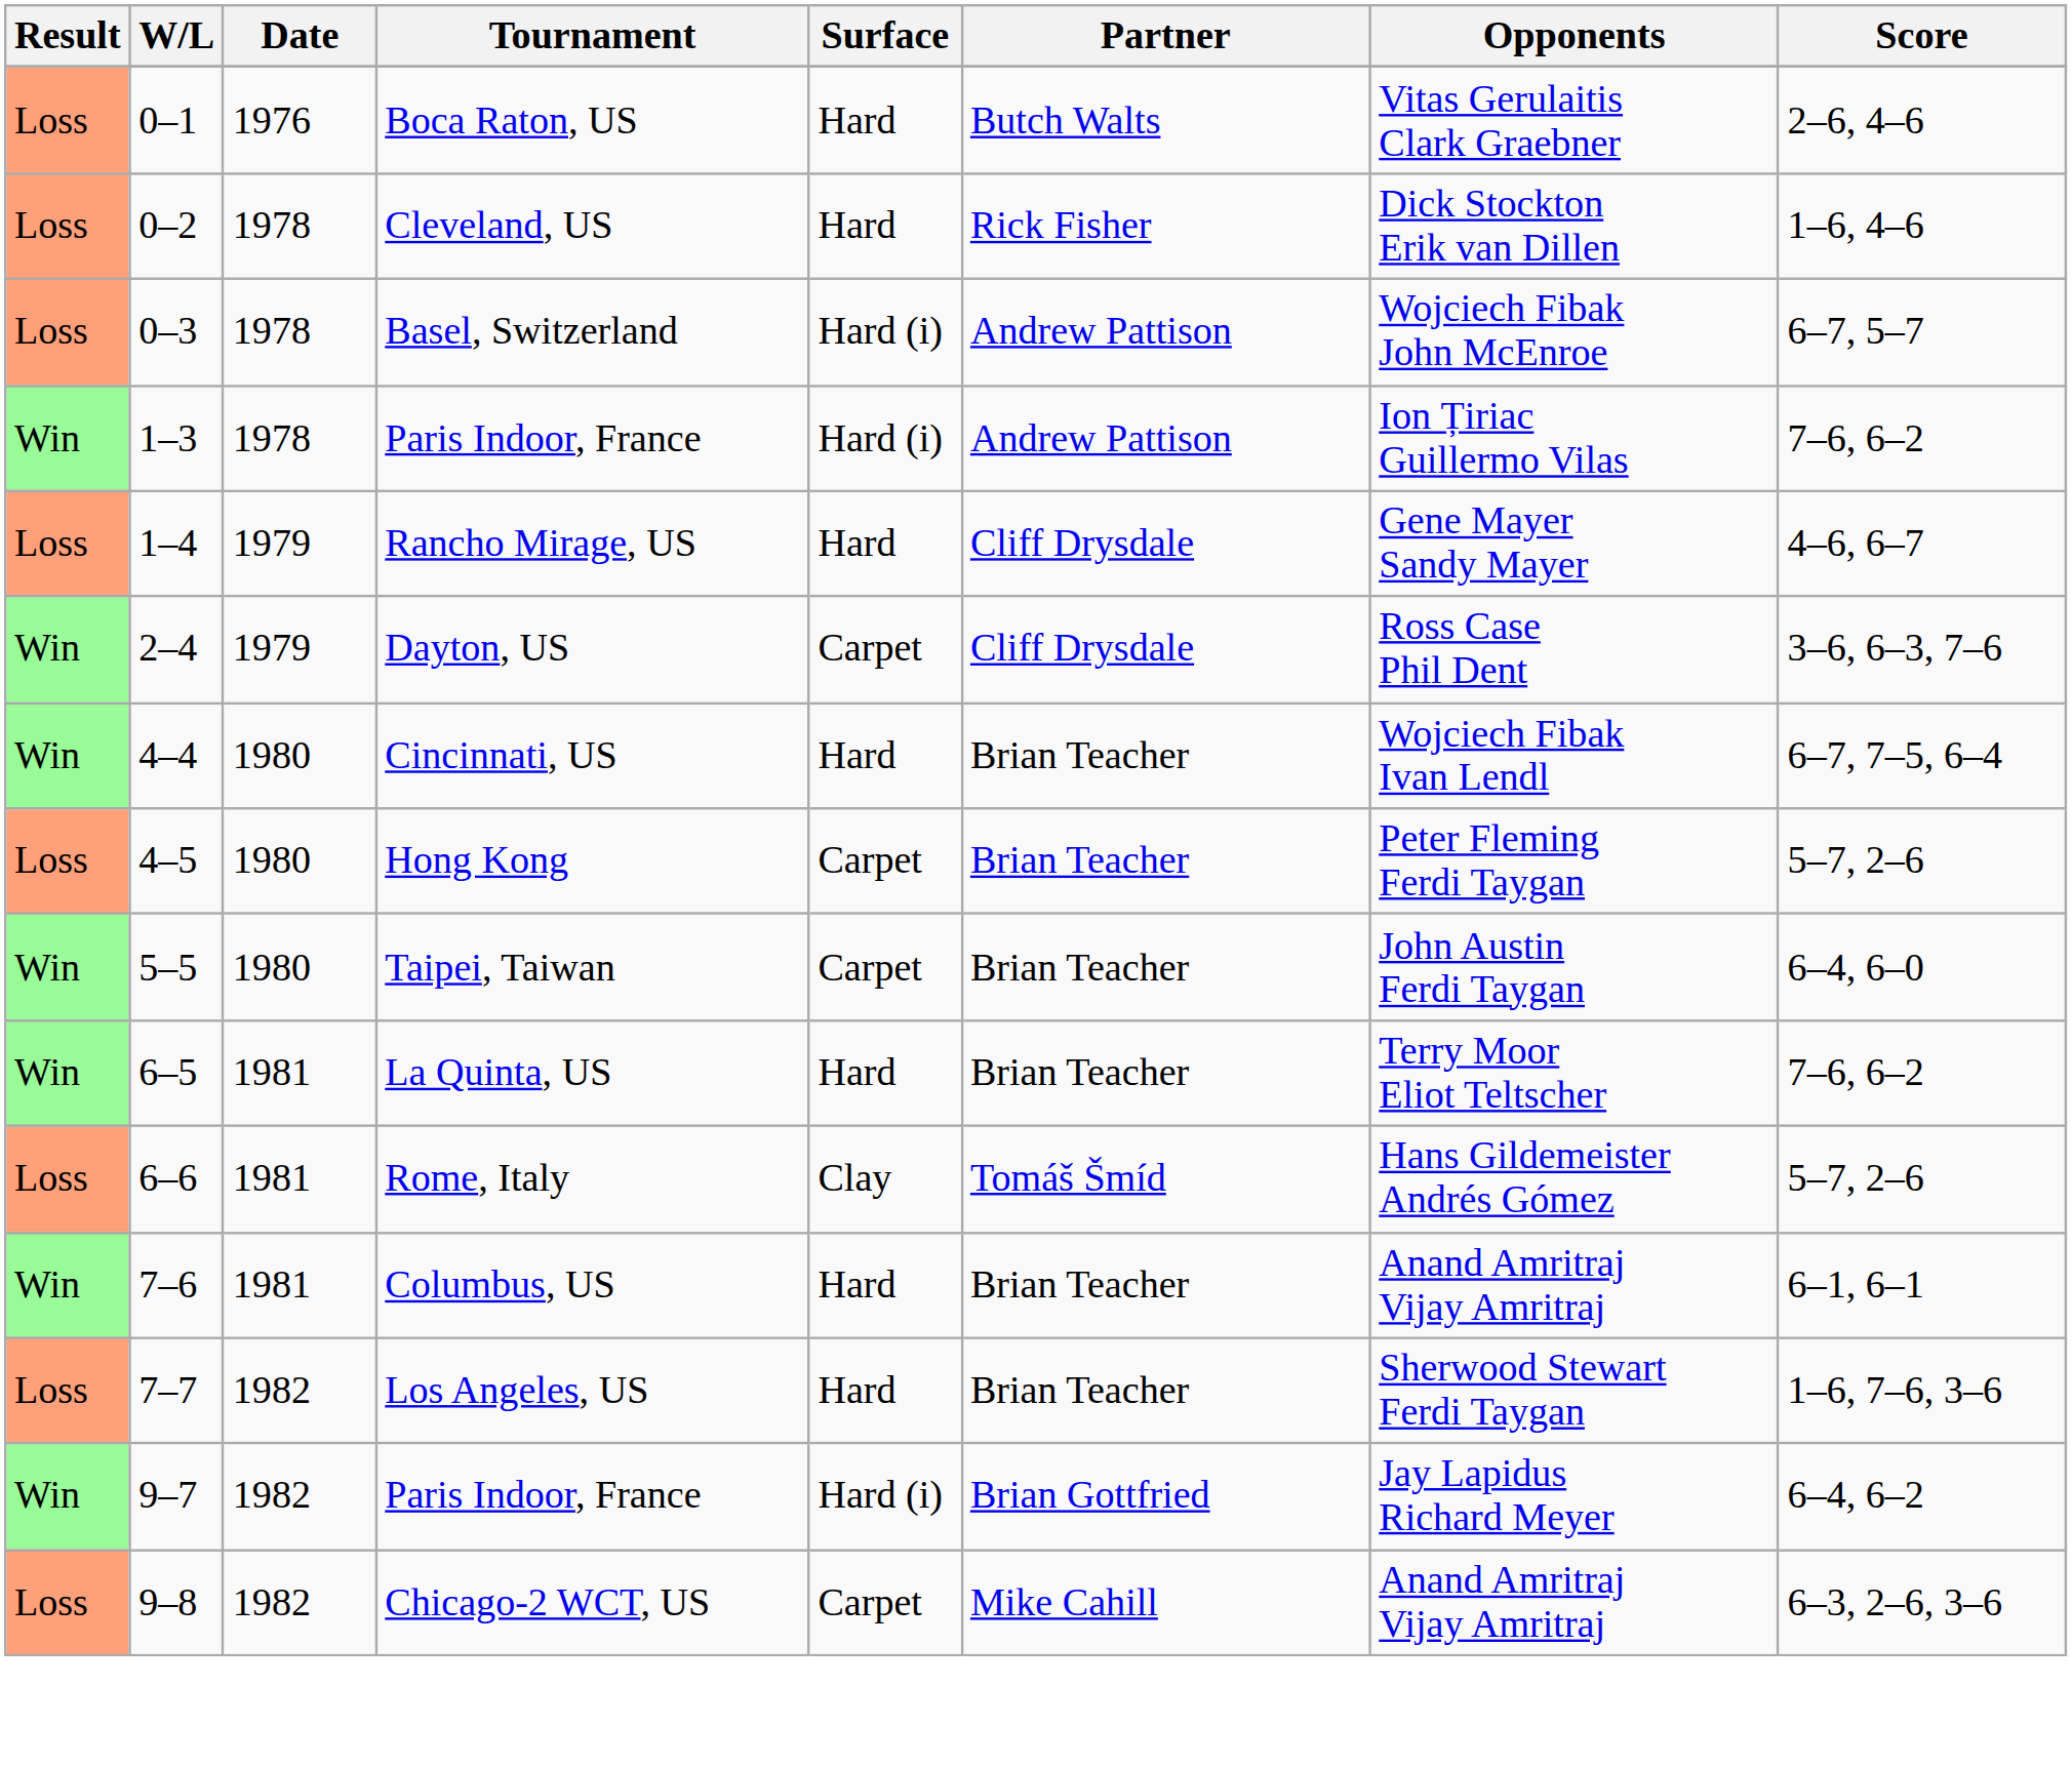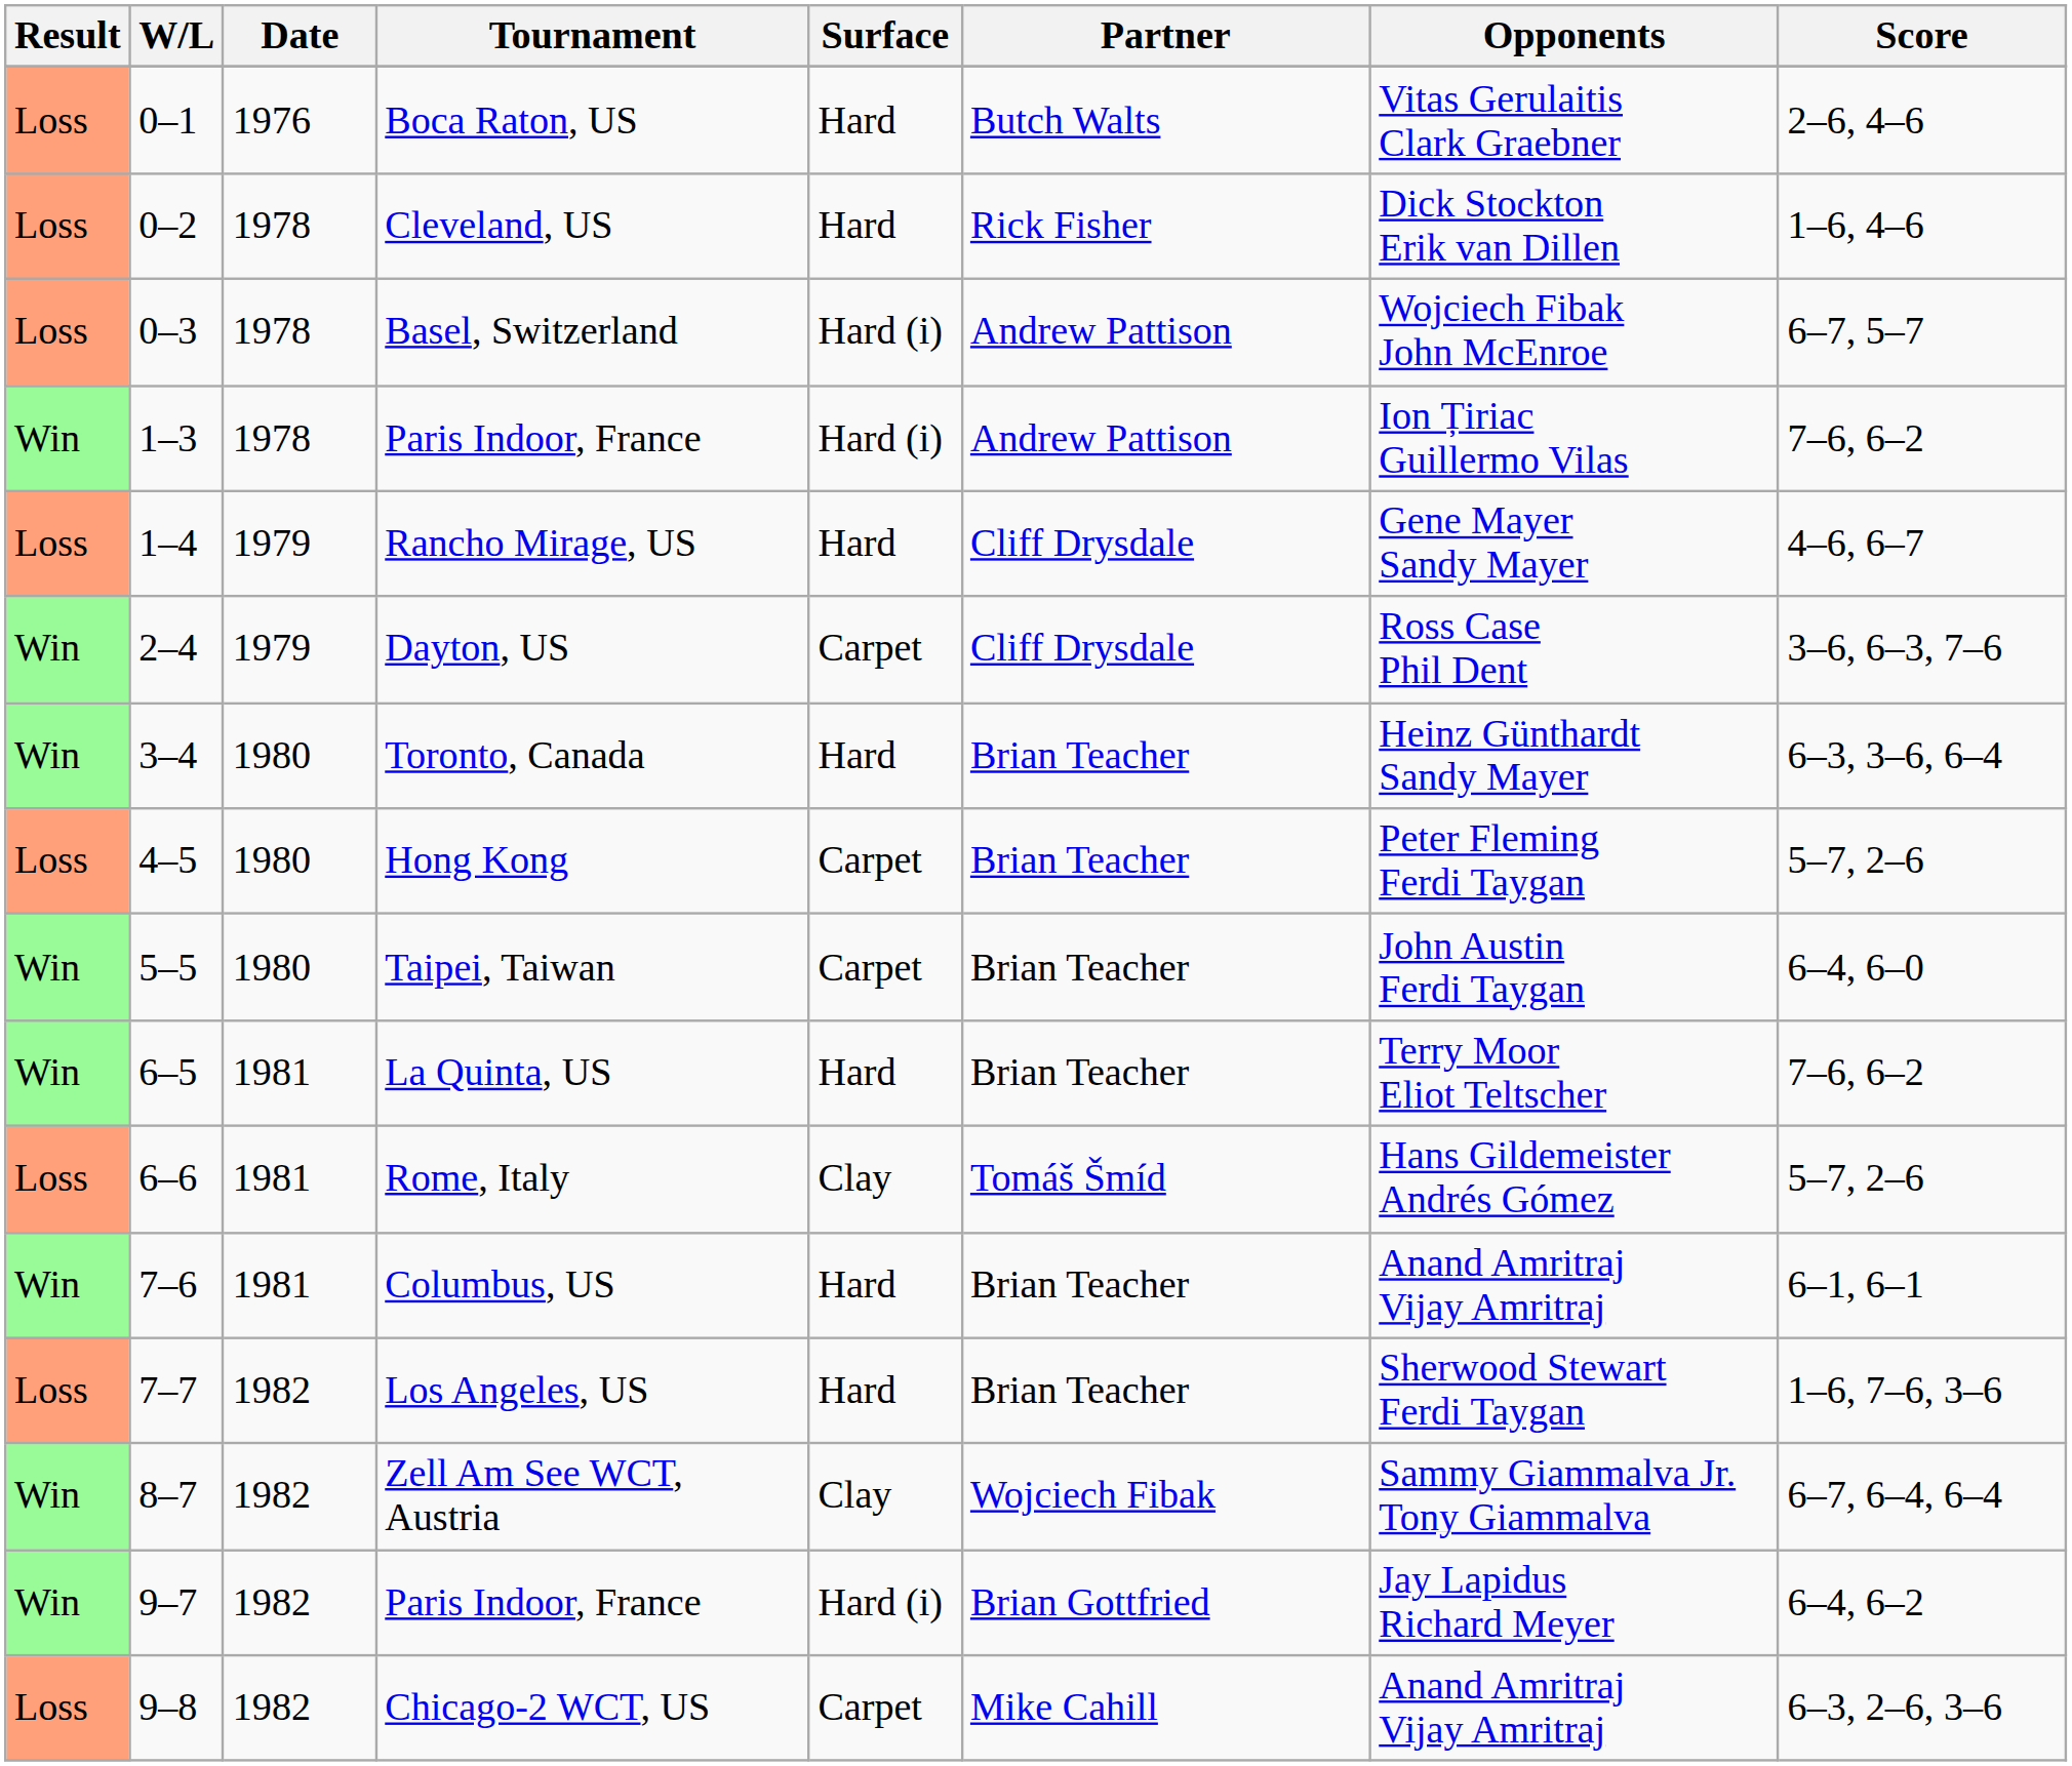+ row: Win | 3–4 | 1980 | Toronto, Canada | Hard | Brian Teacher | Heinz Günthardt Sandy Mayer | 6–3, 3–6, 6–4
- row: Win | 4–4 | 1980 | Cincinnati, US | Hard | Brian Teacher | Wojciech Fibak Ivan Lendl | 6–7, 7–5, 6–4
+ row: Win | 8–7 | 1982 | Zell Am See WCT, Austria | Clay | Wojciech Fibak | Sammy Giammalva Jr. Tony Giammalva | 6–7, 6–4, 6–4
